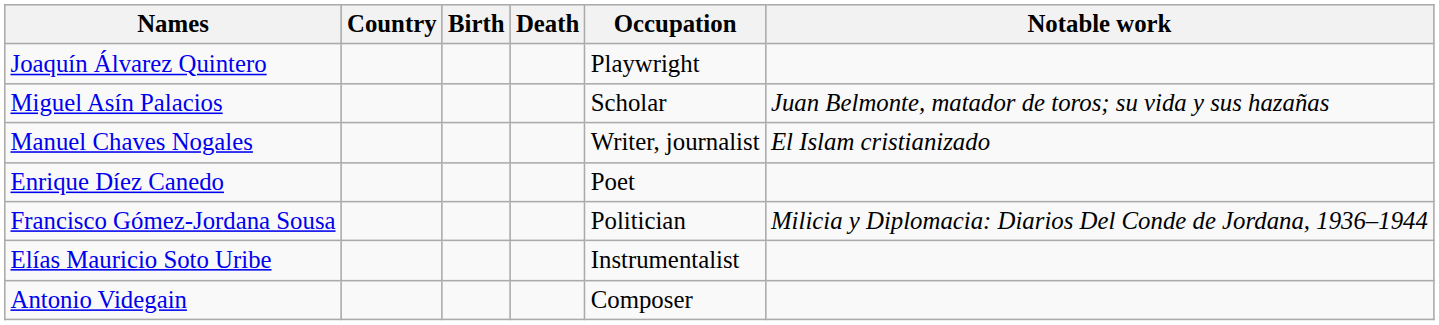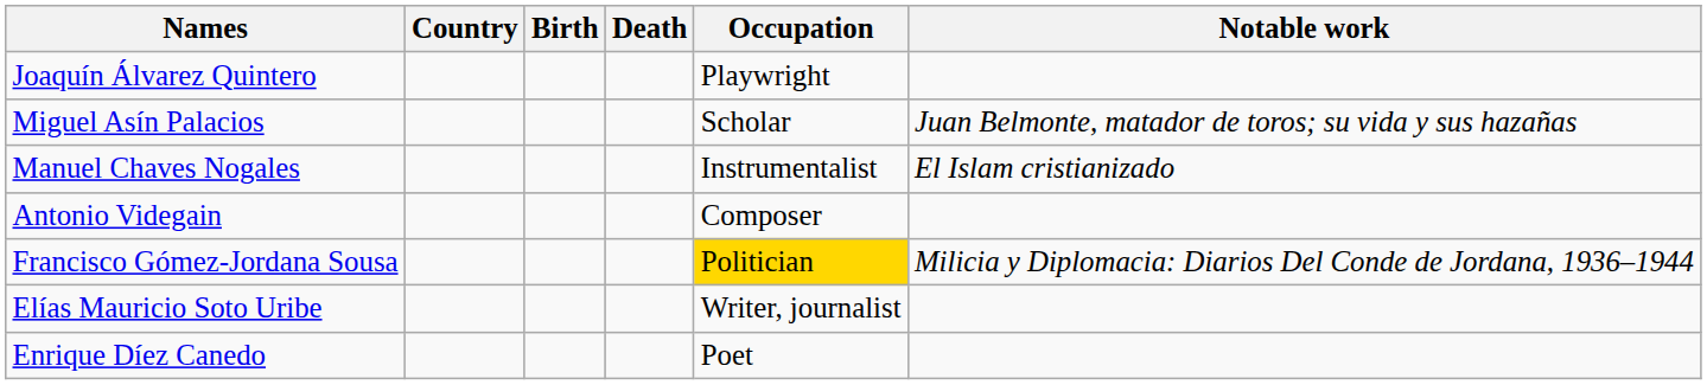Manuel Chaves Nogales | Occupation: Writer, journalist -> Instrumentalist
rows swapped: Enrique Díez Canedo <-> Antonio Videgain
Francisco Gómez-Jordana Sousa | Occupation: no background -> gold background
Elías Mauricio Soto Uribe | Occupation: Instrumentalist -> Writer, journalist
